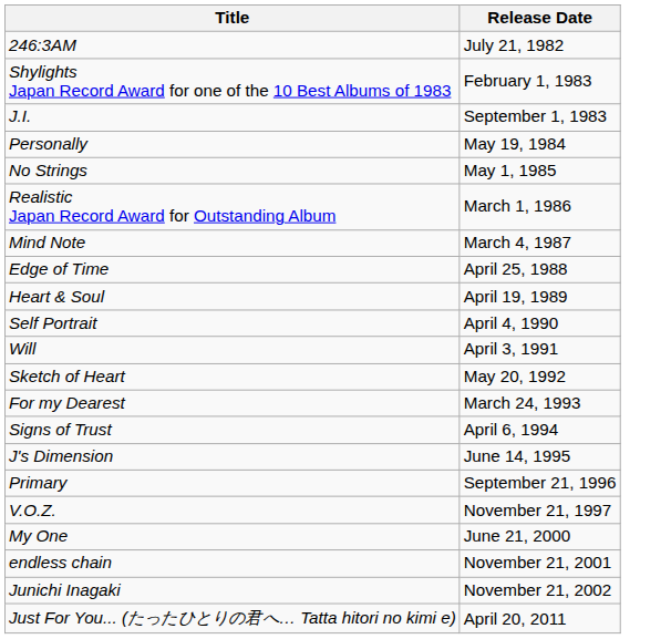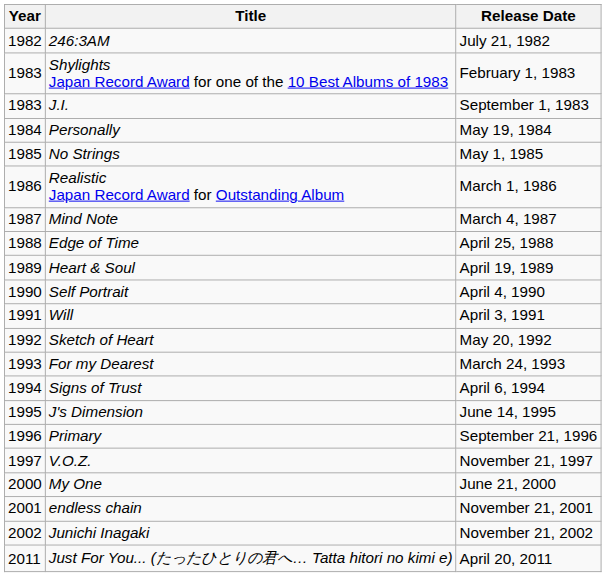+ column: Year | 1982 | 1983 | 1983 | 1984 | 1985 | 1986 | 1987 | 1988 | 1989 | 1990 | 1991 | 1992 | 1993 | 1994 | 1995 | 1996 | 1997 | 2000 | 2001 | 2002 | 2011
